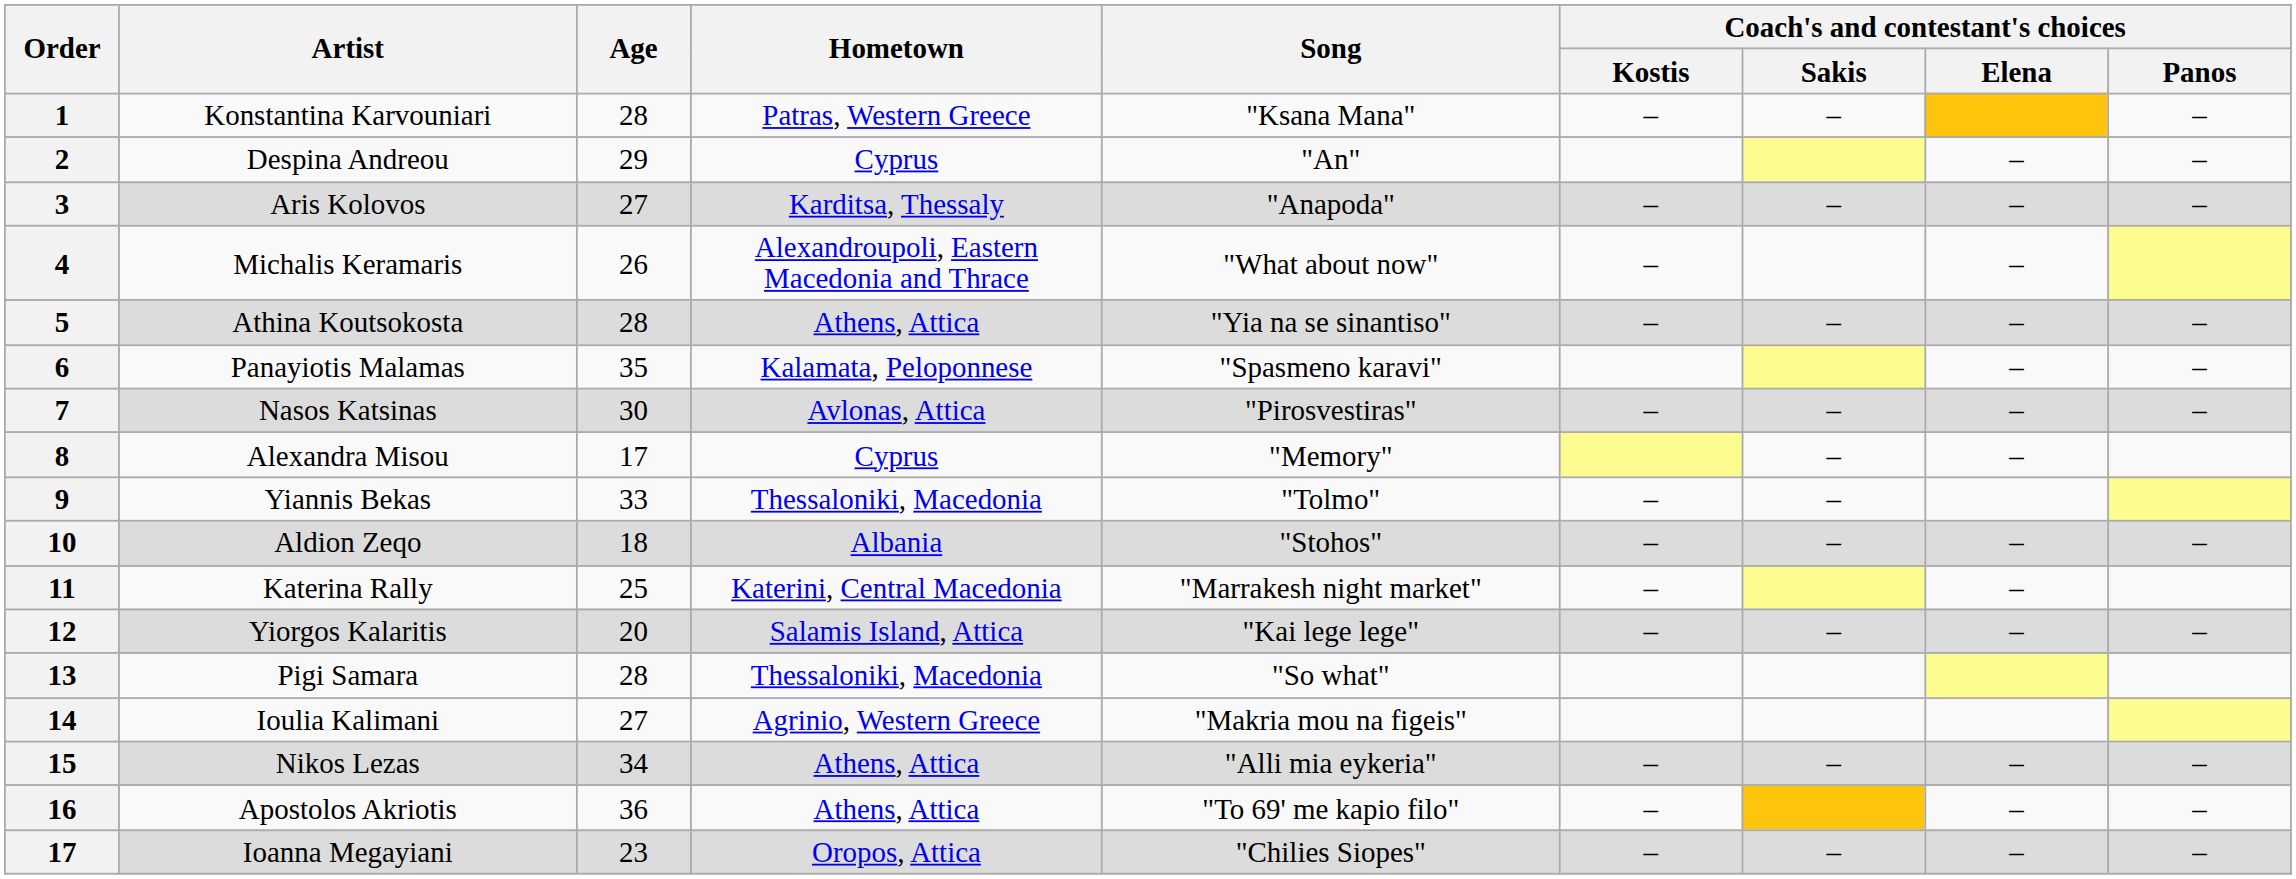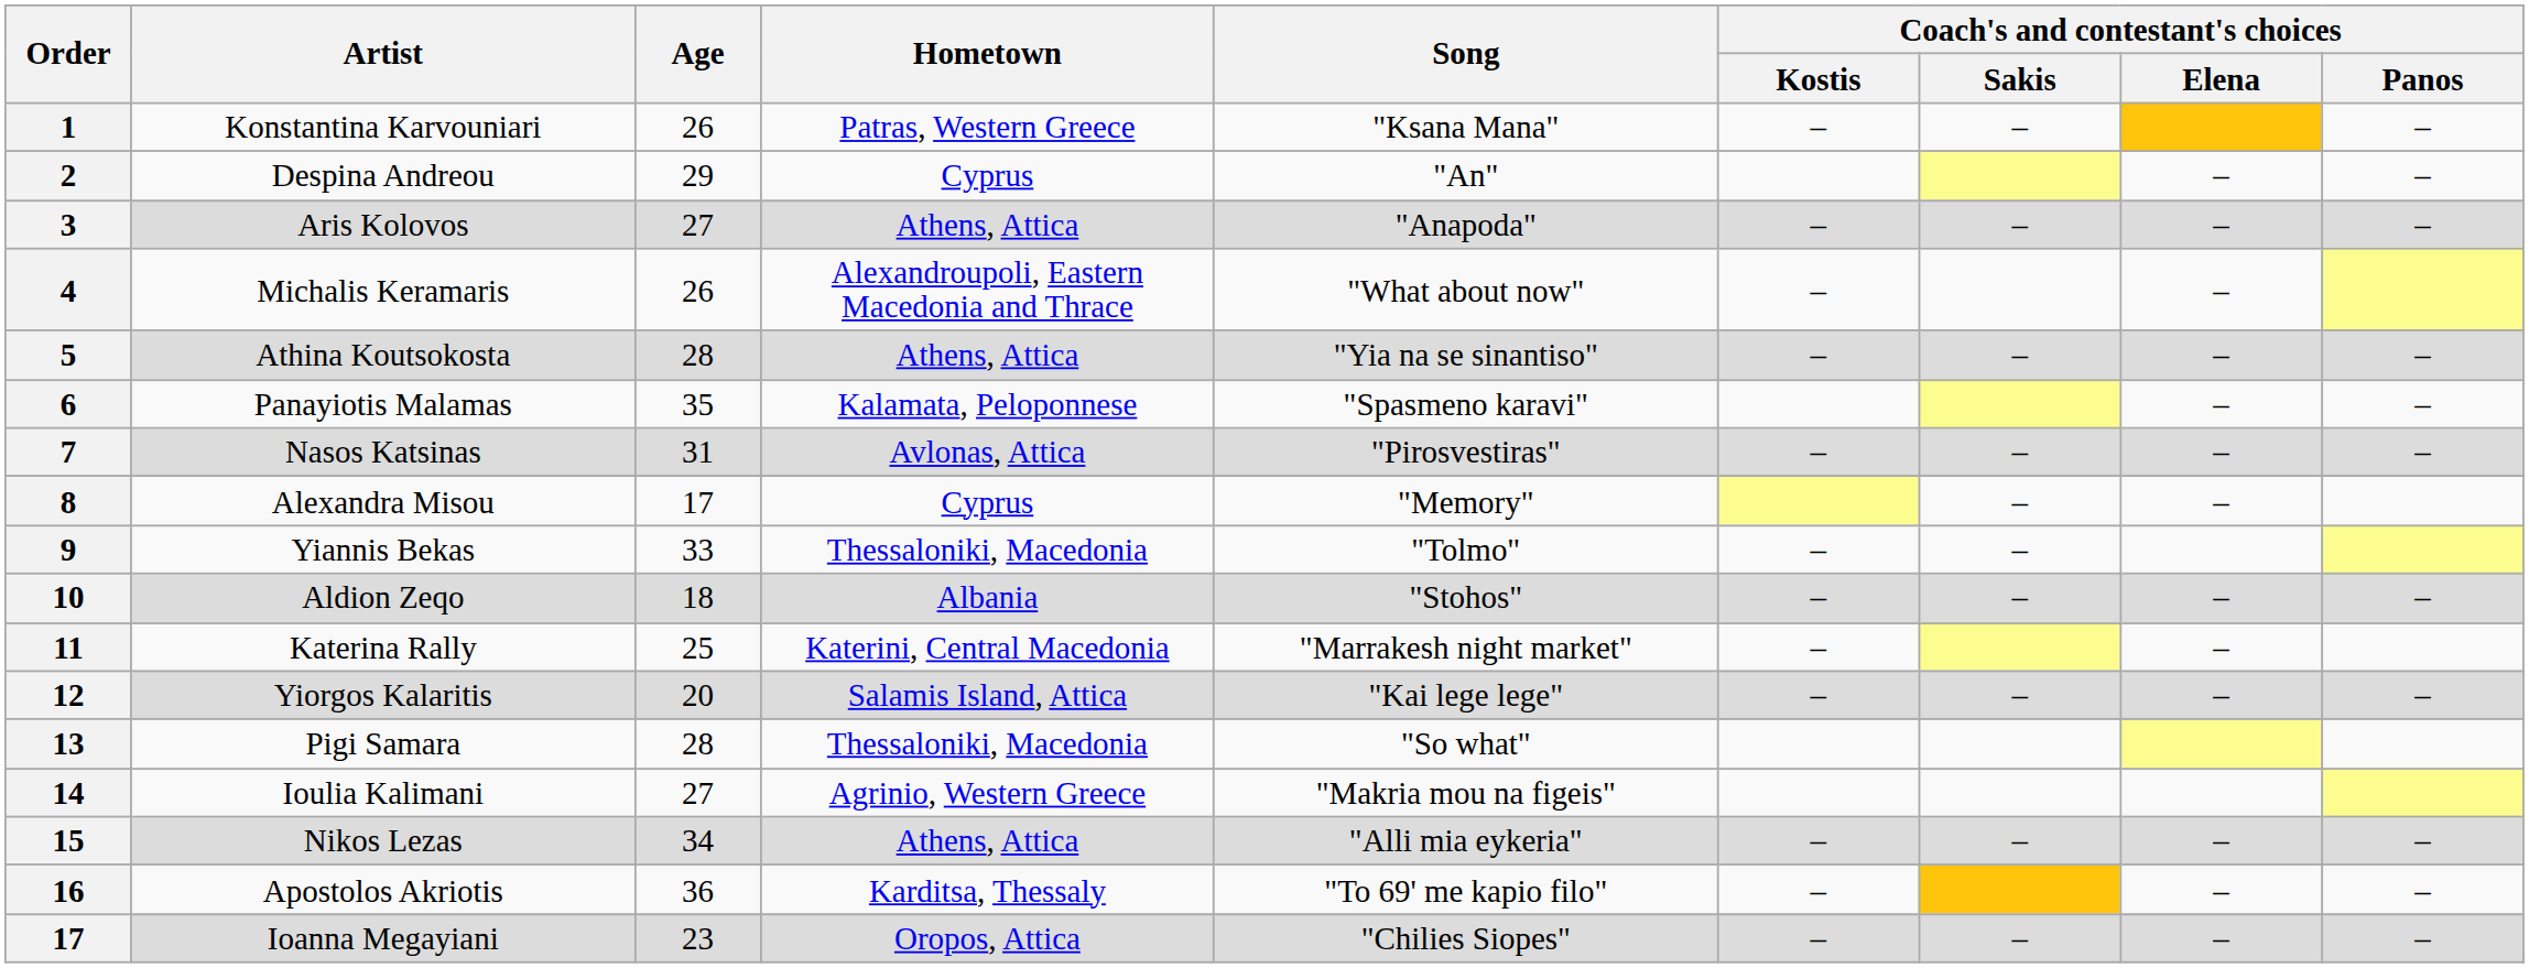Konstantina Karvouniari | Age: 28 -> 26
Aris Kolovos | Hometown: Karditsa, Thessaly -> Athens, Attica
Nasos Katsinas | Age: 30 -> 31
Apostolos Akriotis | Hometown: Athens, Attica -> Karditsa, Thessaly
